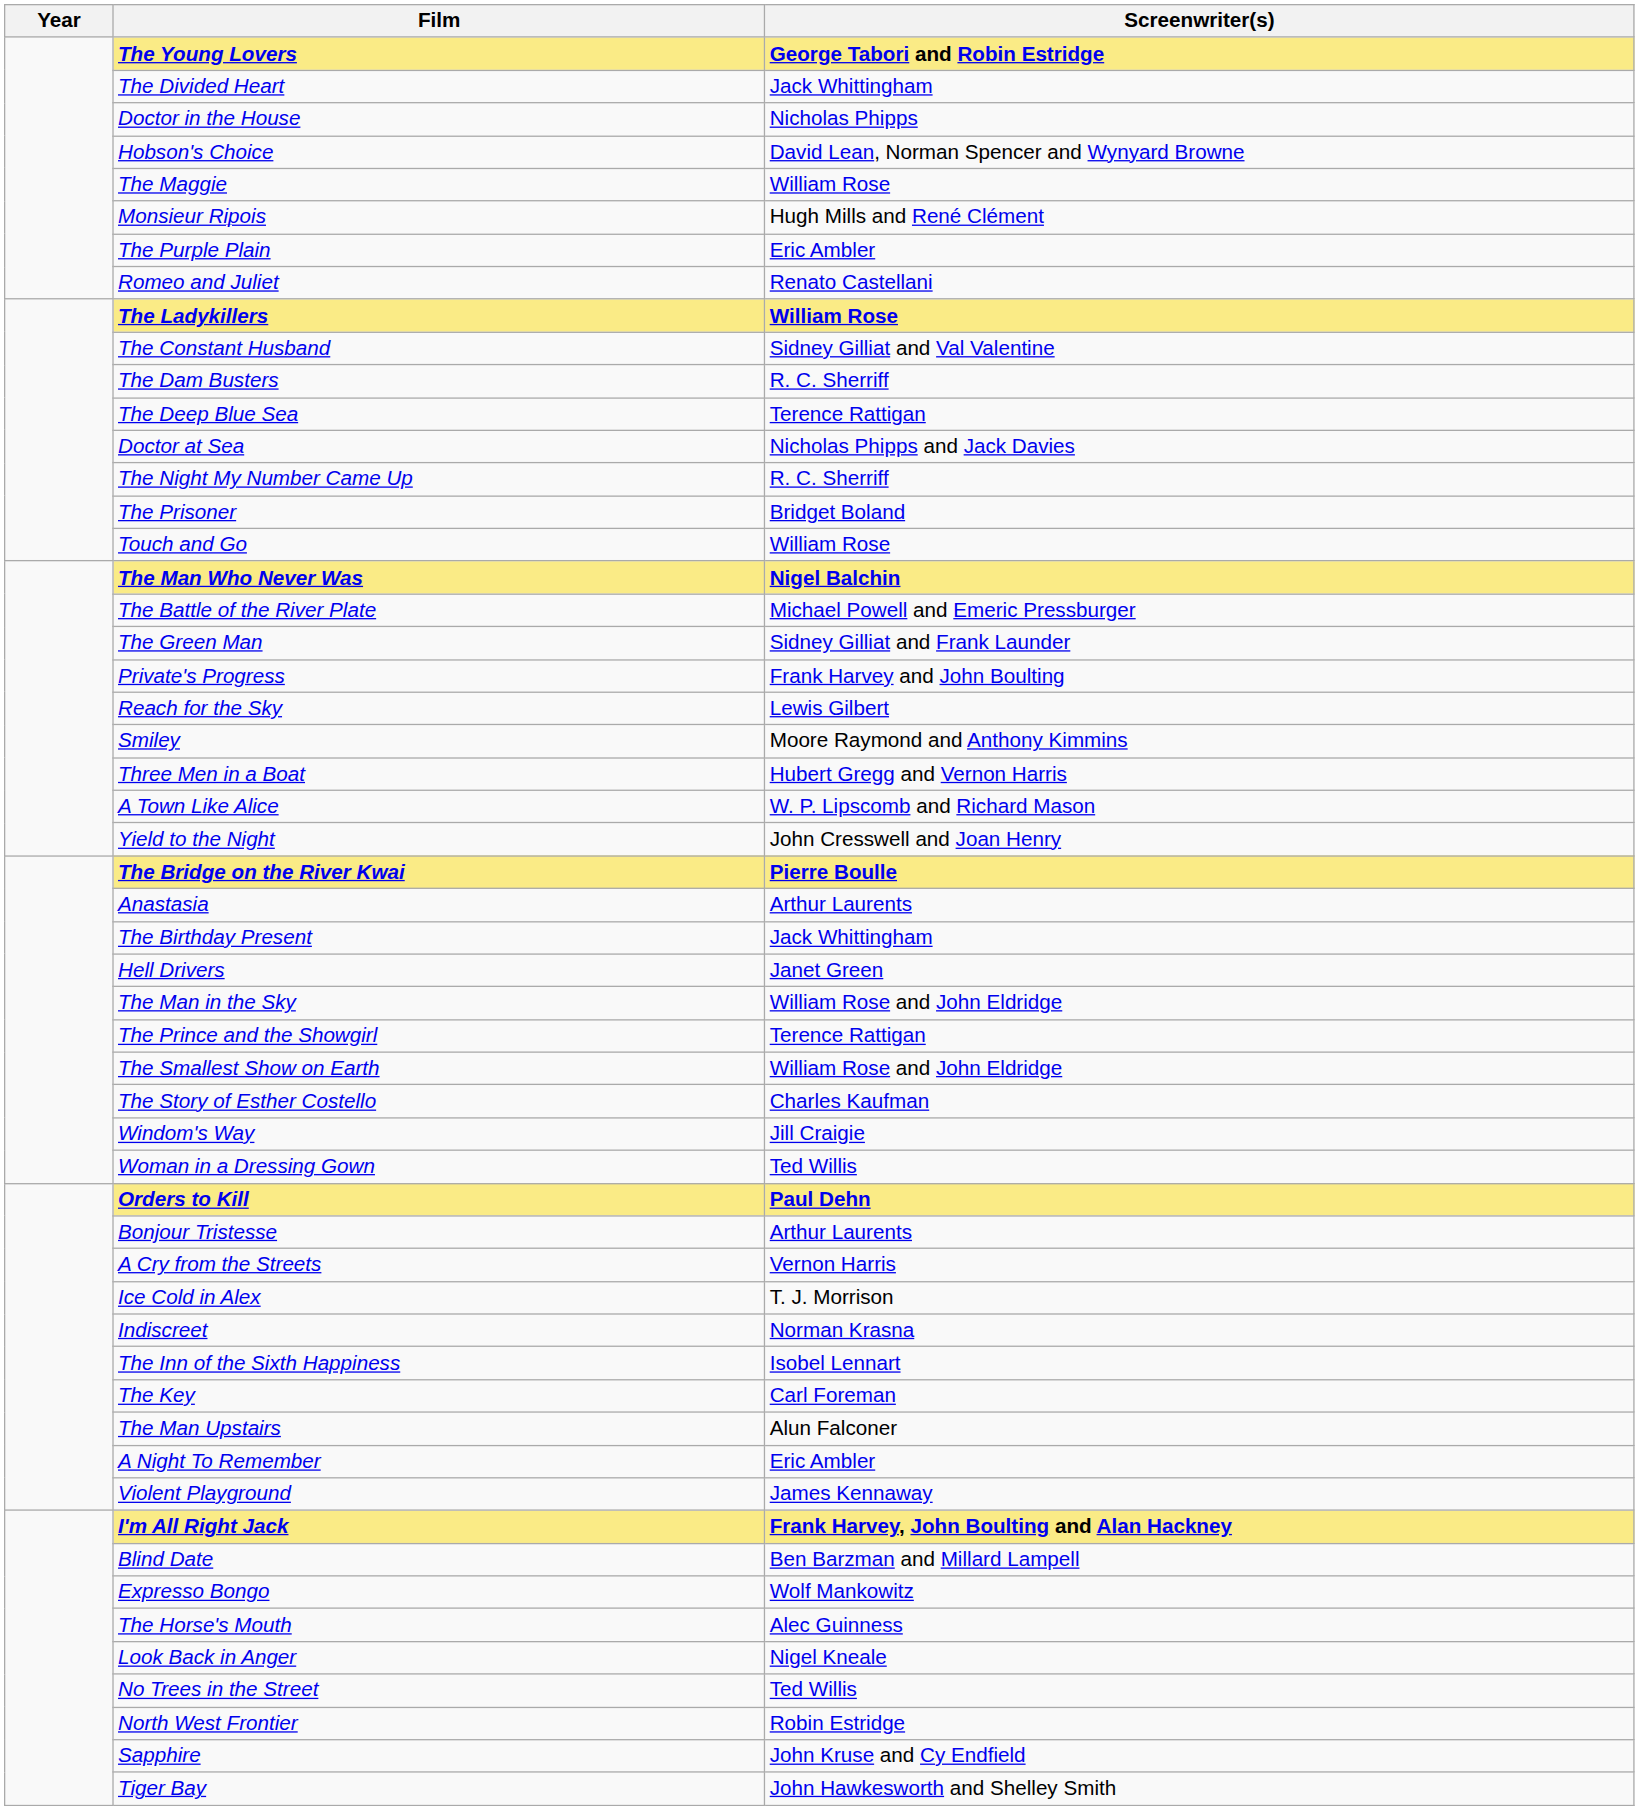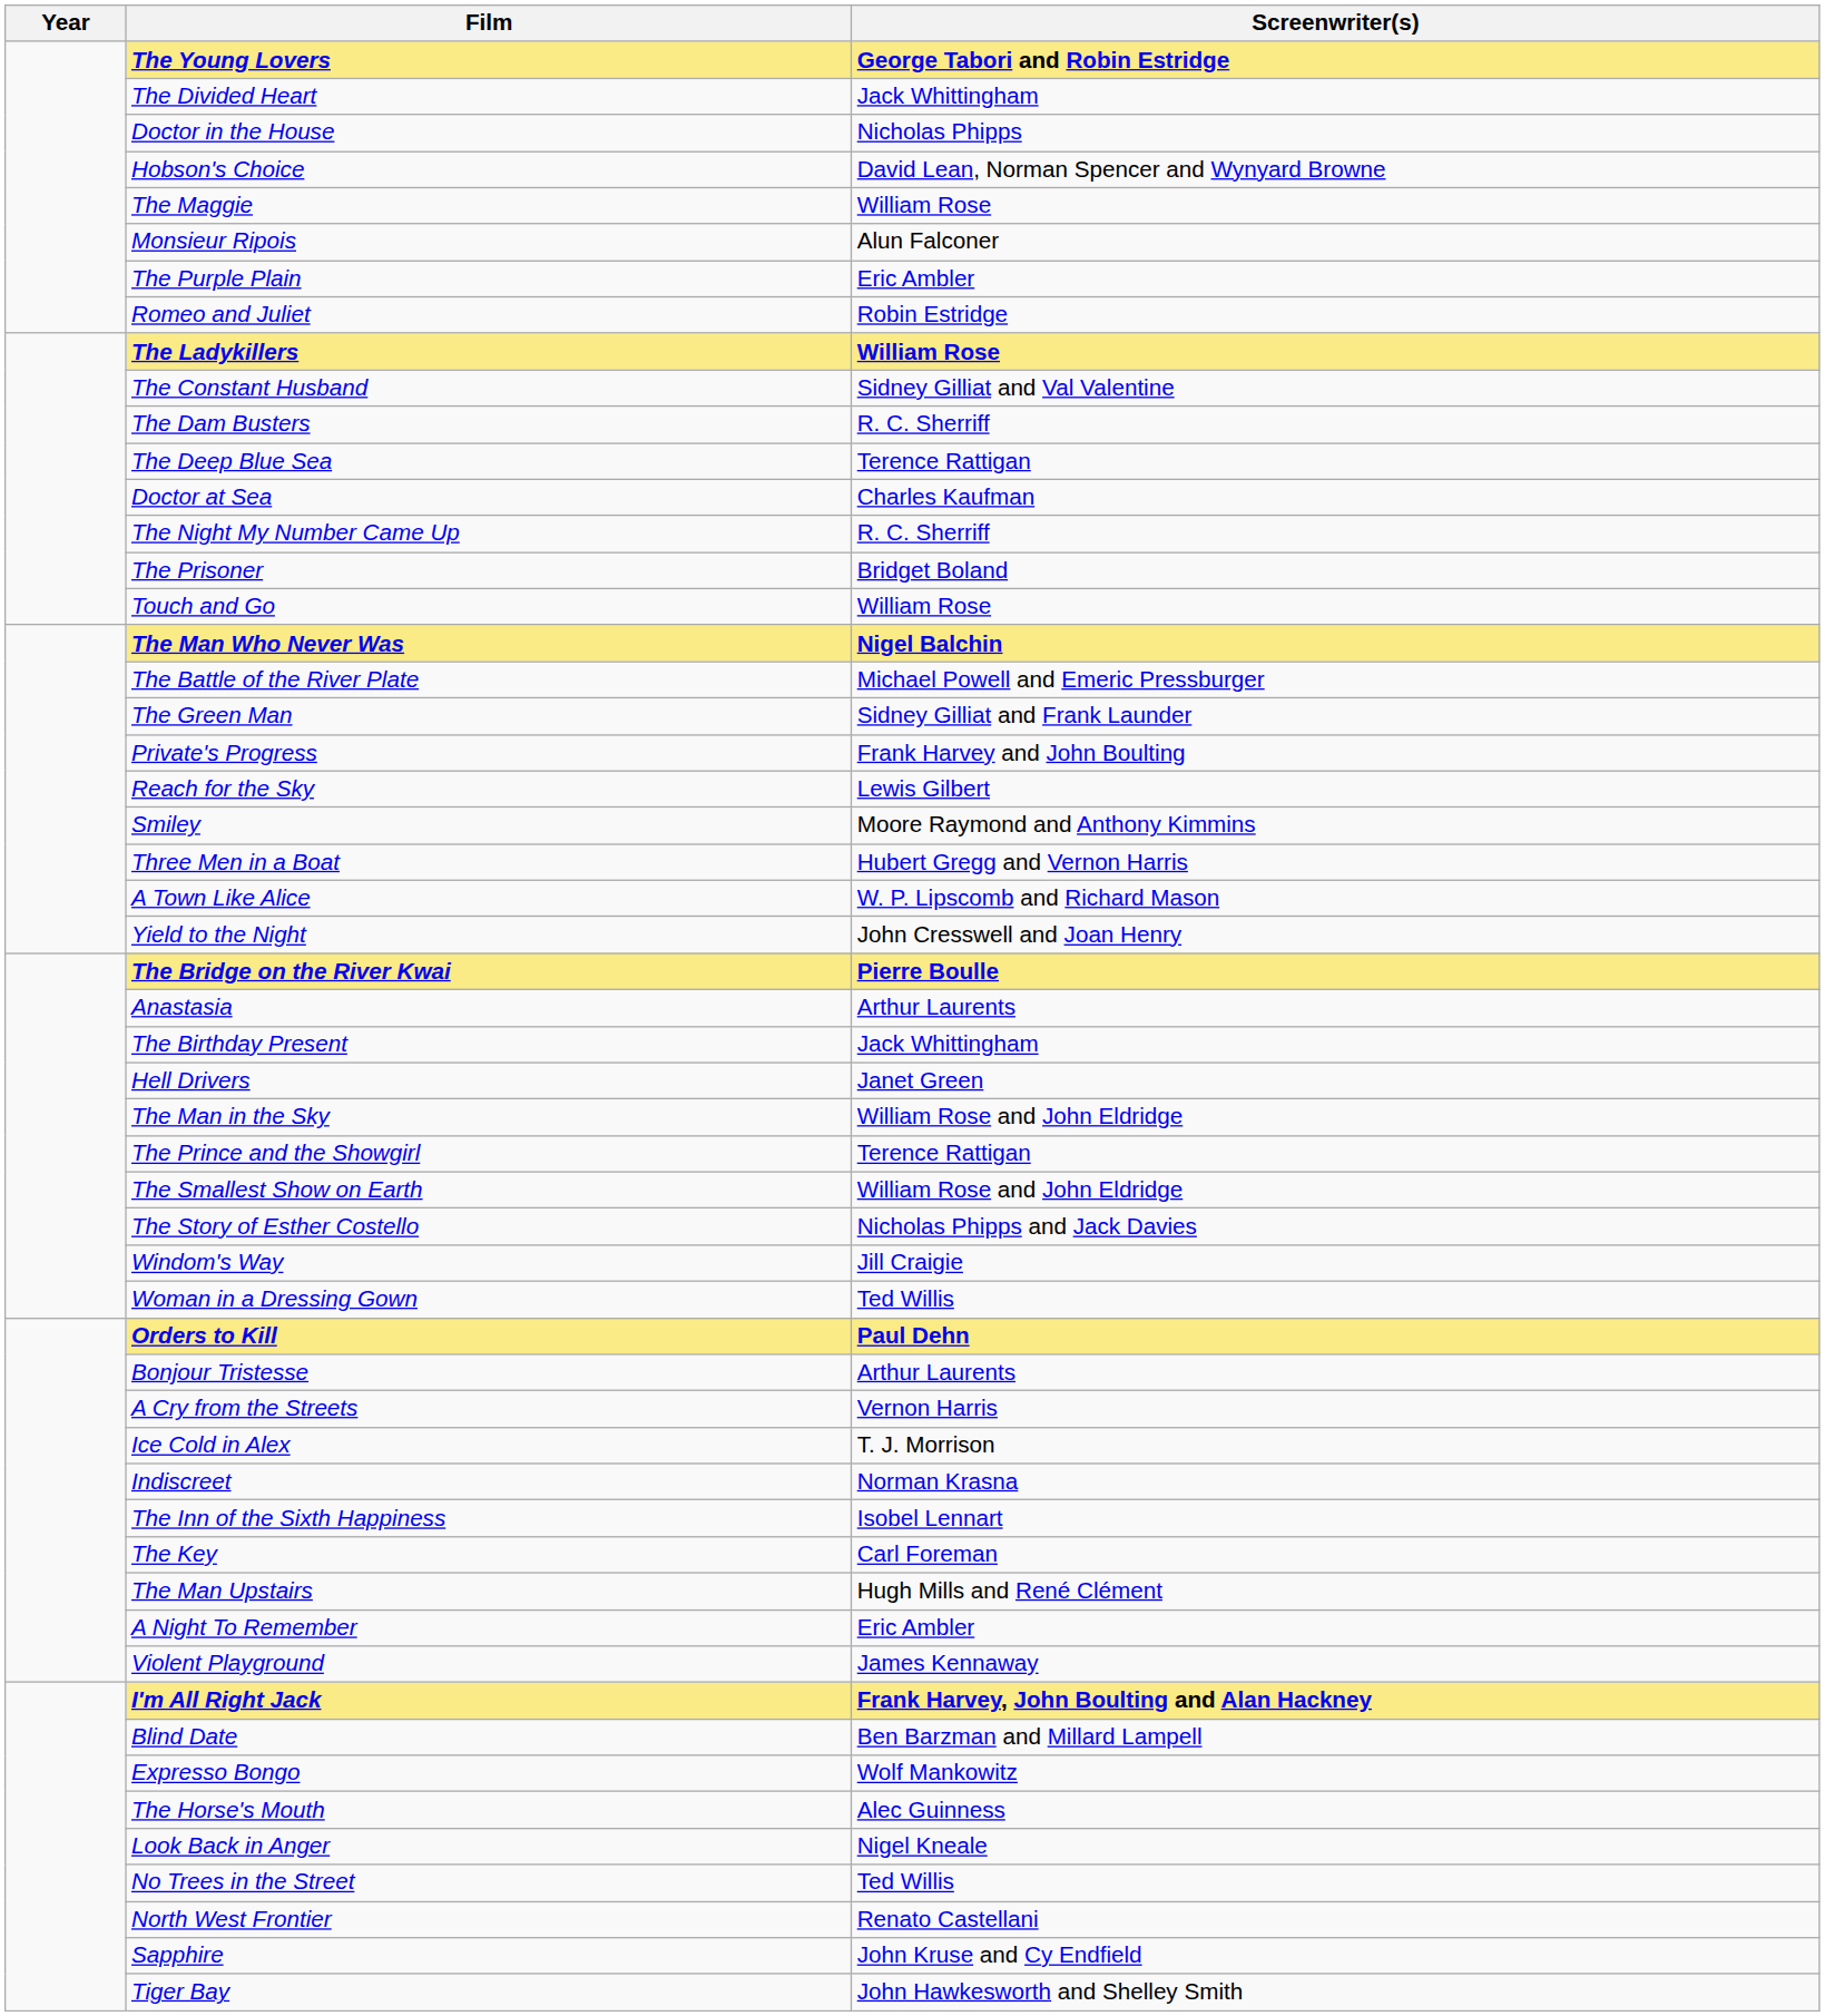Monsieur Ripois | Screenwriter(s): Hugh Mills and René Clément -> Alun Falconer
Romeo and Juliet | Screenwriter(s): Renato Castellani -> Robin Estridge
Doctor at Sea | Screenwriter(s): Nicholas Phipps and Jack Davies -> Charles Kaufman
The Story of Esther Costello | Screenwriter(s): Charles Kaufman -> Nicholas Phipps and Jack Davies
The Man Upstairs | Screenwriter(s): Alun Falconer -> Hugh Mills and René Clément
North West Frontier | Screenwriter(s): Robin Estridge -> Renato Castellani
